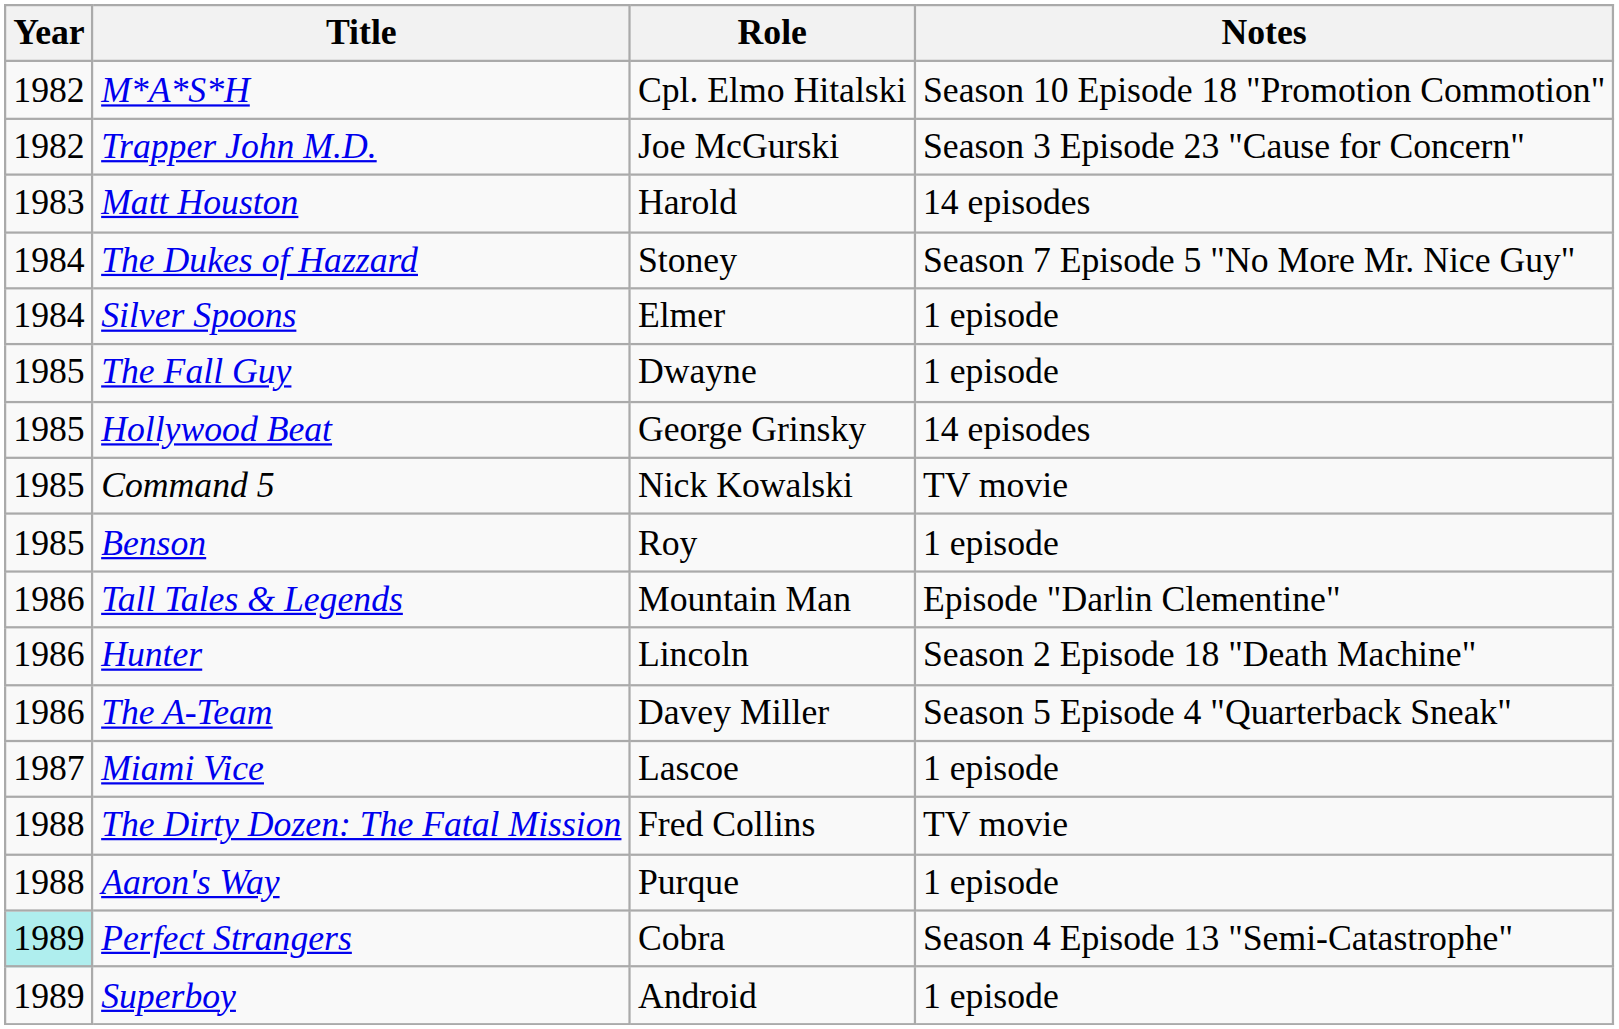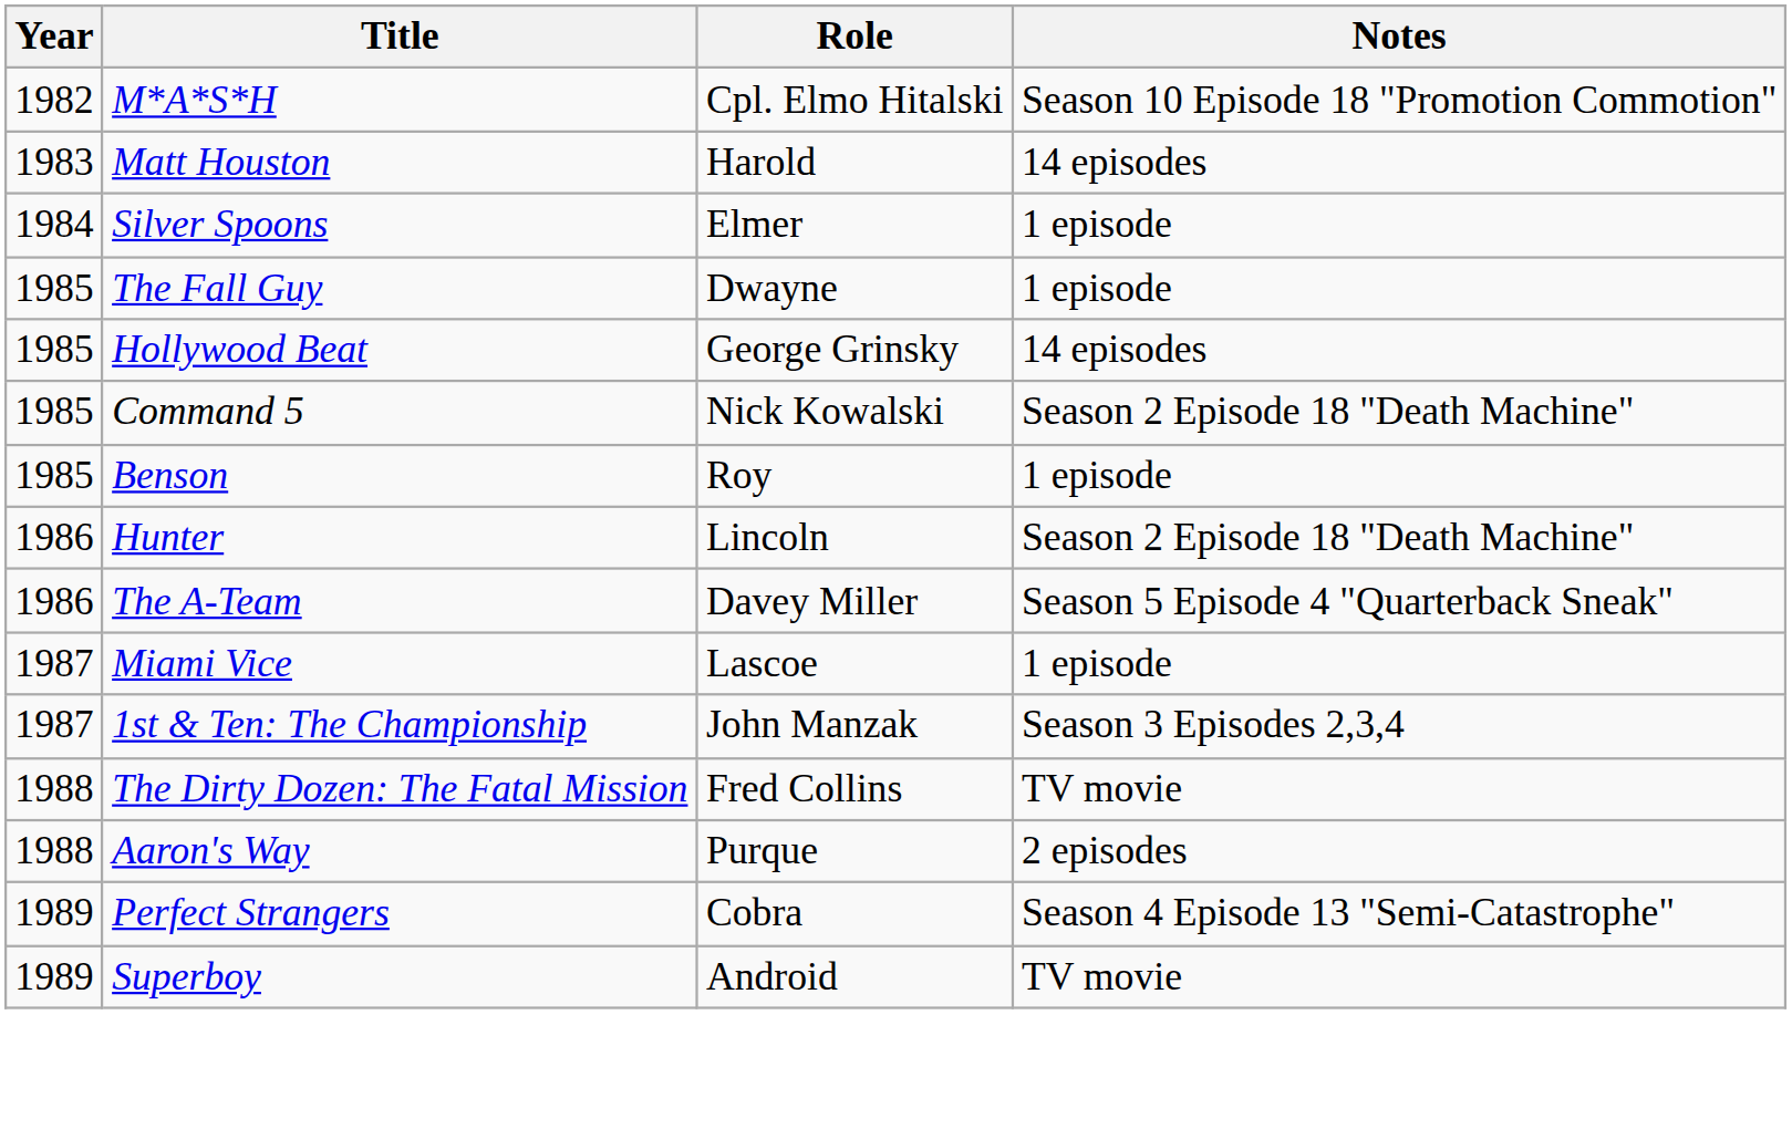- row: 1982 | Trapper John M.D. | Joe McGurski | Season 3 Episode 23 "Cause for Concern"
- row: 1984 | The Dukes of Hazzard | Stoney | Season 7 Episode 5 "No More Mr. Nice Guy"
Command 5 | Notes: TV movie -> Season 2 Episode 18 "Death Machine"
- row: 1986 | Tall Tales & Legends | Mountain Man | Episode "Darlin Clementine"
+ row: 1987 | 1st & Ten: The Championship | John Manzak | Season 3 Episodes 2,3,4
Aaron's Way | Notes: 1 episode -> 2 episodes
Perfect Strangers | Year: paleturquoise background -> no background
Superboy | Notes: 1 episode -> TV movie
